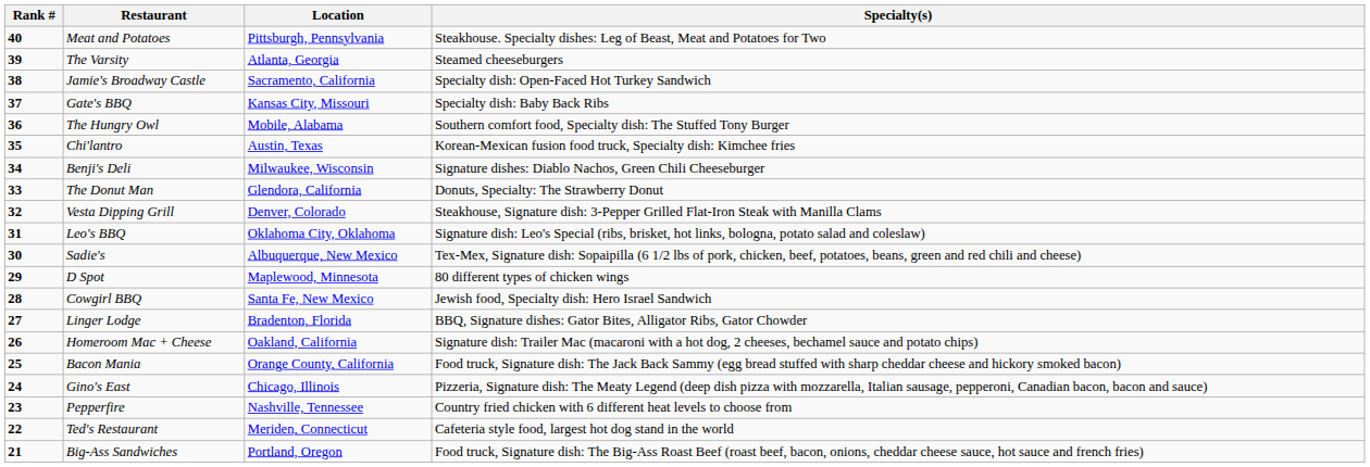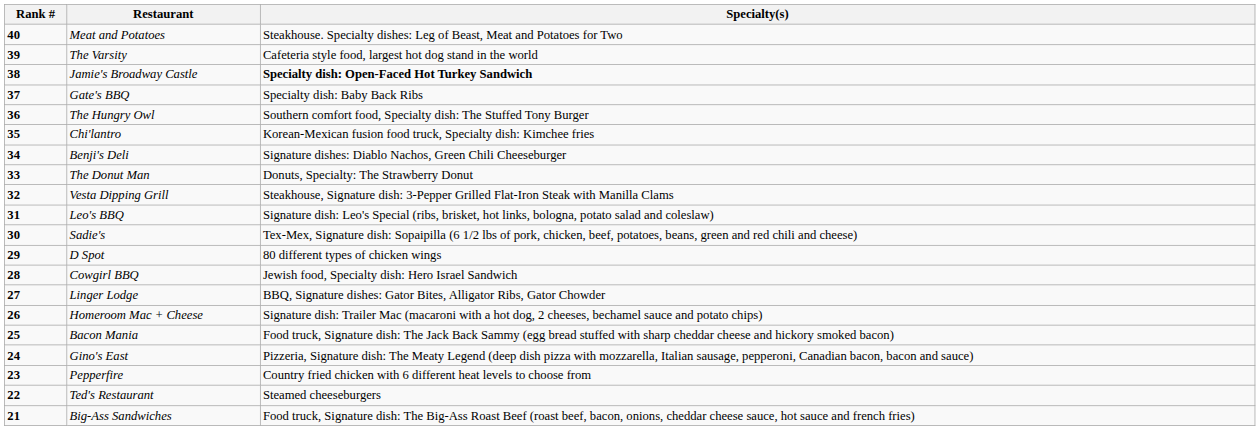- column: Location | Pittsburgh, Pennsylvania | Atlanta, Georgia | Sacramento, California | Kansas City, Missouri | Mobile, Alabama | Austin, Texas | Milwaukee, Wisconsin | Glendora, California | Denver, Colorado | Oklahoma City, Oklahoma | Albuquerque, New Mexico | Maplewood, Minnesota | Santa Fe, New Mexico | Bradenton, Florida | Oakland, California | Orange County, California | Chicago, Illinois | Nashville, Tennessee | Meriden, Connecticut | Portland, Oregon
The Varsity | Specialty(s): Steamed cheeseburgers -> Cafeteria style food, largest hot dog stand in the world
Jamie's Broadway Castle | Specialty(s): normal -> bold
Ted's Restaurant | Specialty(s): Cafeteria style food, largest hot dog stand in the world -> Steamed cheeseburgers
